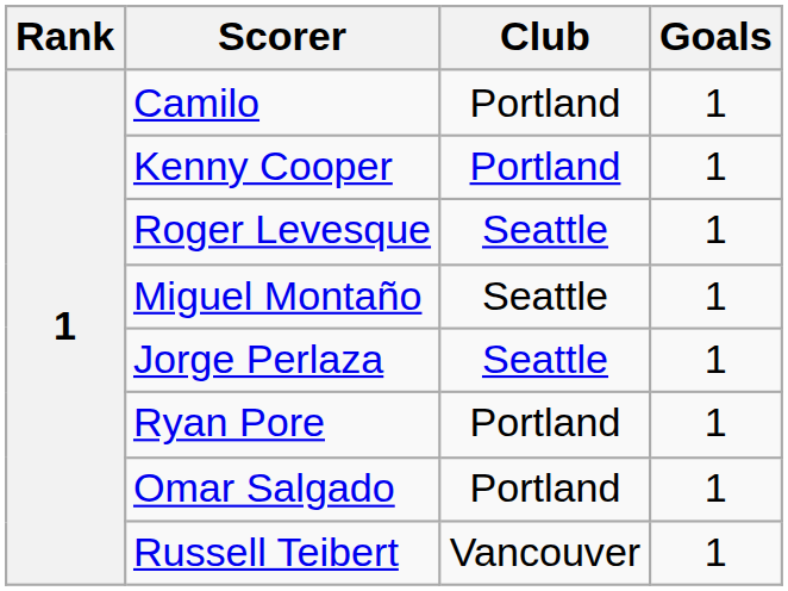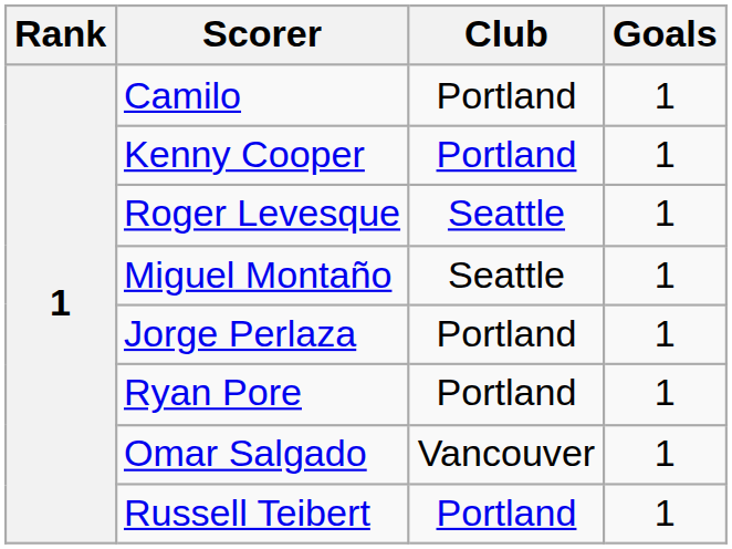Jorge Perlaza | Club: Seattle -> Portland
Omar Salgado | Club: Portland -> Vancouver
Russell Teibert | Club: Vancouver -> Portland
